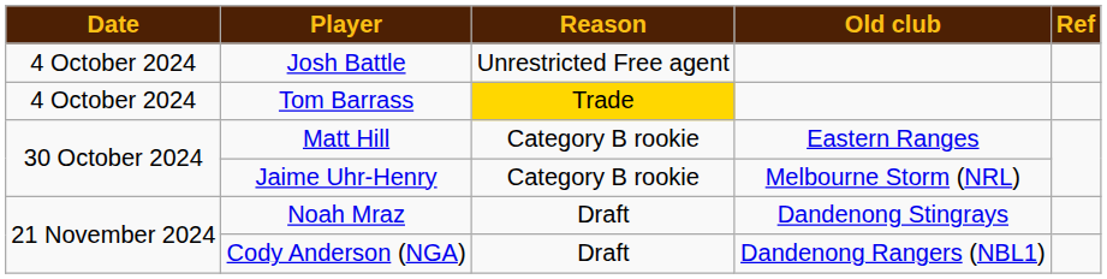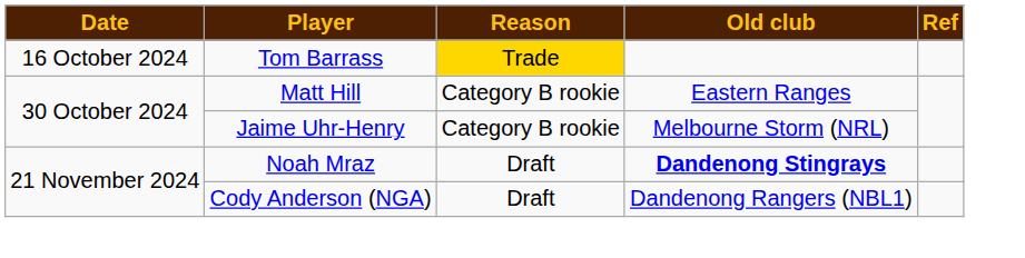- row: 4 October 2024 | Josh Battle | Unrestricted Free agent
Tom Barrass | Date: 4 October 2024 -> 16 October 2024
Noah Mraz | Old club: normal -> bold
